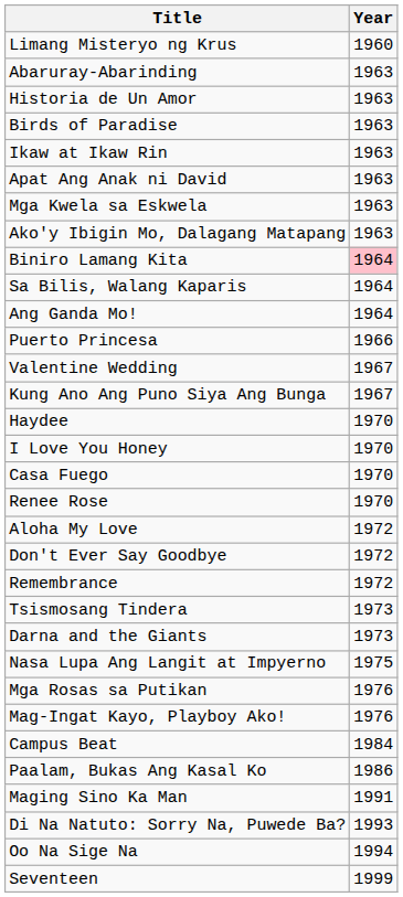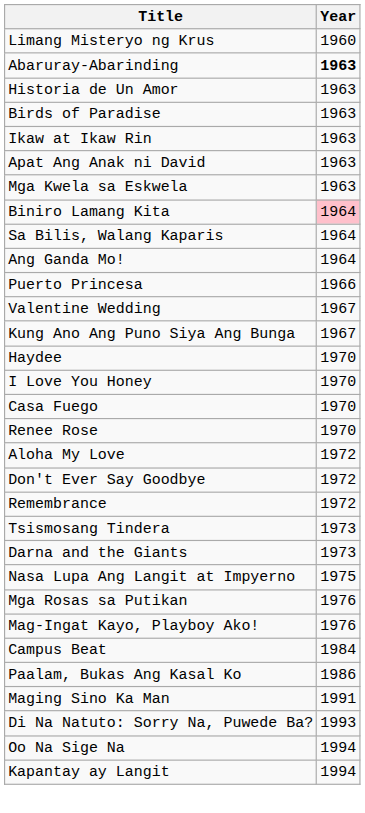Abaruray-Abarinding | Year: normal -> bold
- row: Ako'y Ibigin Mo, Dalagang Matapang | 1963
+ row: Kapantay ay Langit | 1994
- row: Seventeen | 1999
